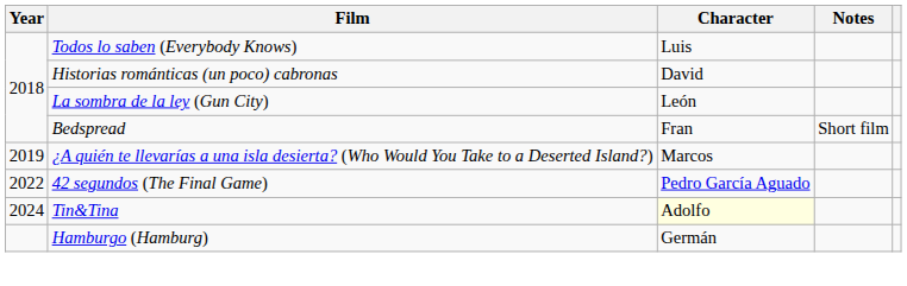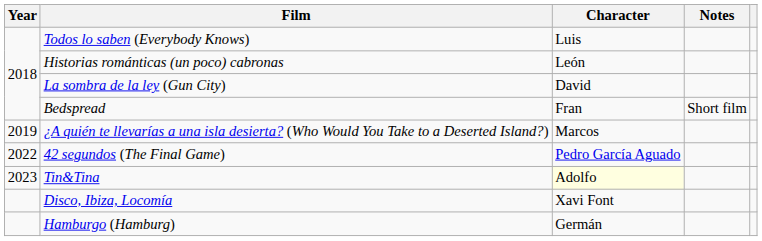Historias románticas (un poco) cabronas | Character: David -> León
La sombra de la ley (Gun City) | Character: León -> David
Tin&Tina | Year: 2024 -> 2023
+ row: Disco, Ibiza, Locomía | Xavi Font
